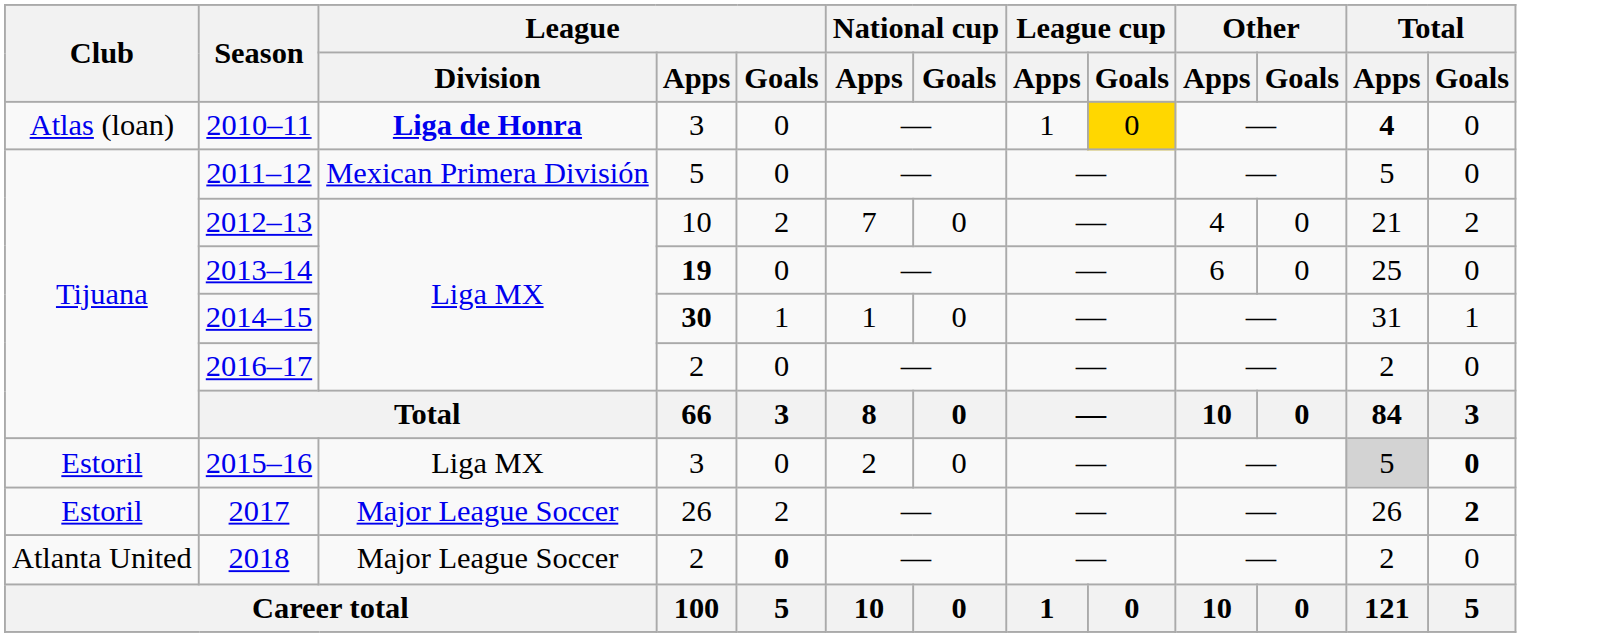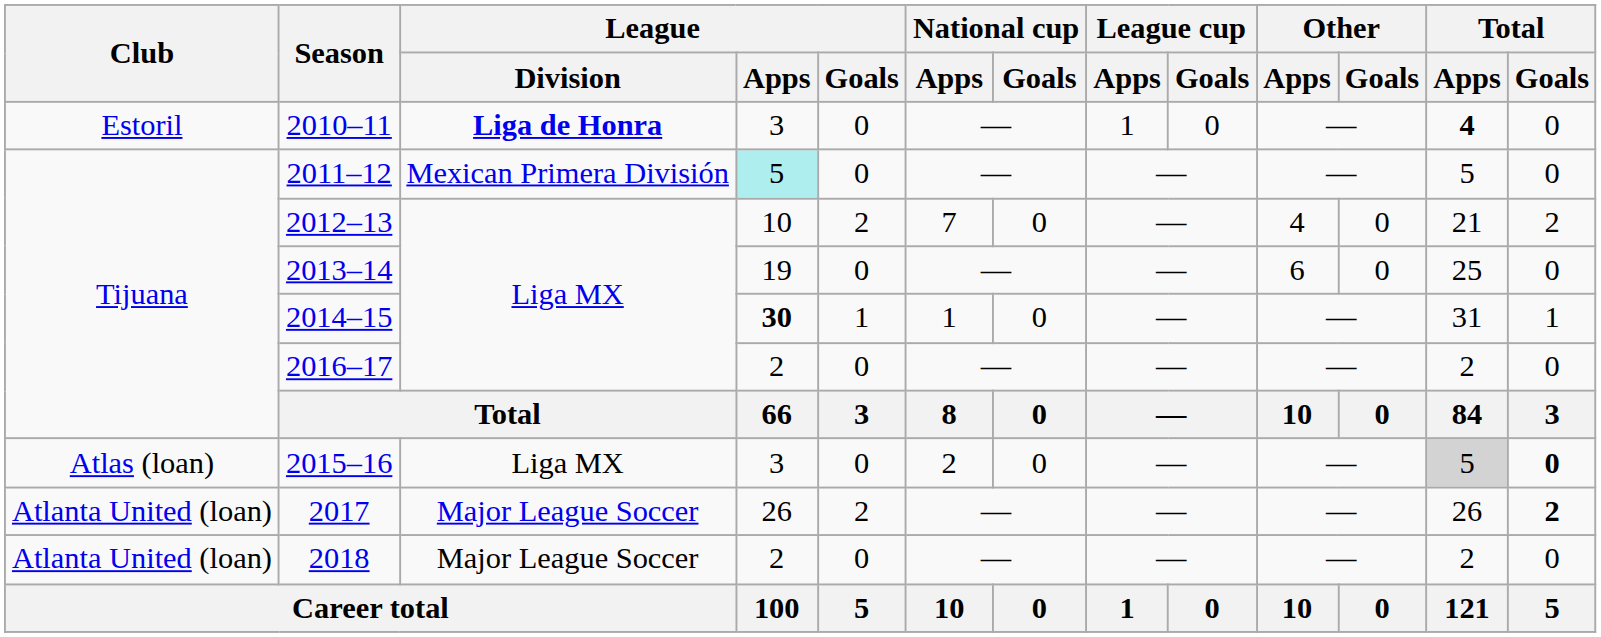2010–11 | Club: Atlas (loan) -> Estoril
2010–11 | League cup / Goals: gold background -> no background
2011–12 | League / Apps: no background -> paleturquoise background
2013–14 | League / Apps: bold -> normal
2015–16 | Club: Estoril -> Atlas (loan)
2017 | Club: Estoril -> Atlanta United (loan)
2018 | Club: Atlanta United -> Atlanta United (loan)
2018 | League / Goals: bold -> normal
